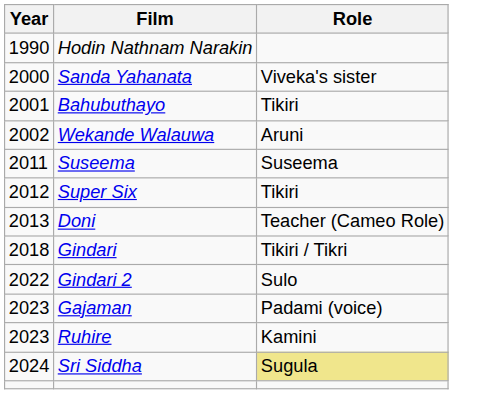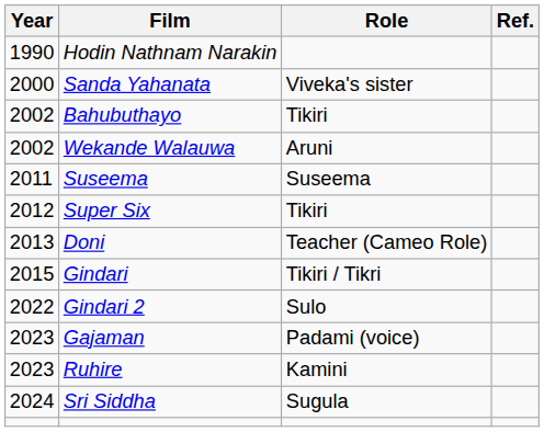+ column: Ref.
Bahubuthayo | Year: 2001 -> 2002
Gindari | Year: 2018 -> 2015
Sri Siddha | Role: khaki background -> no background
